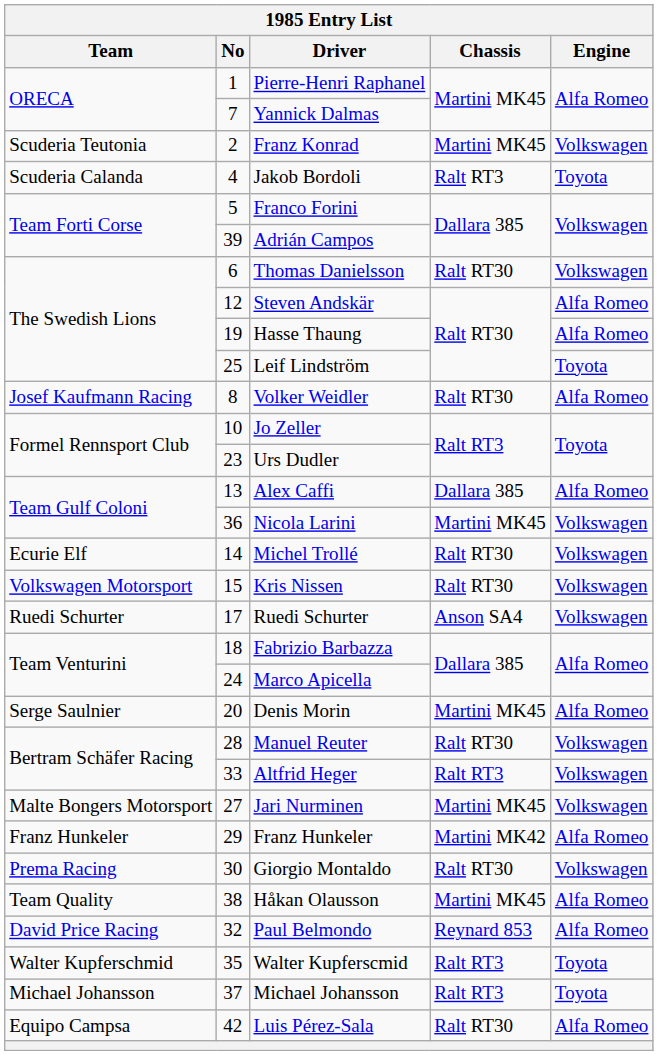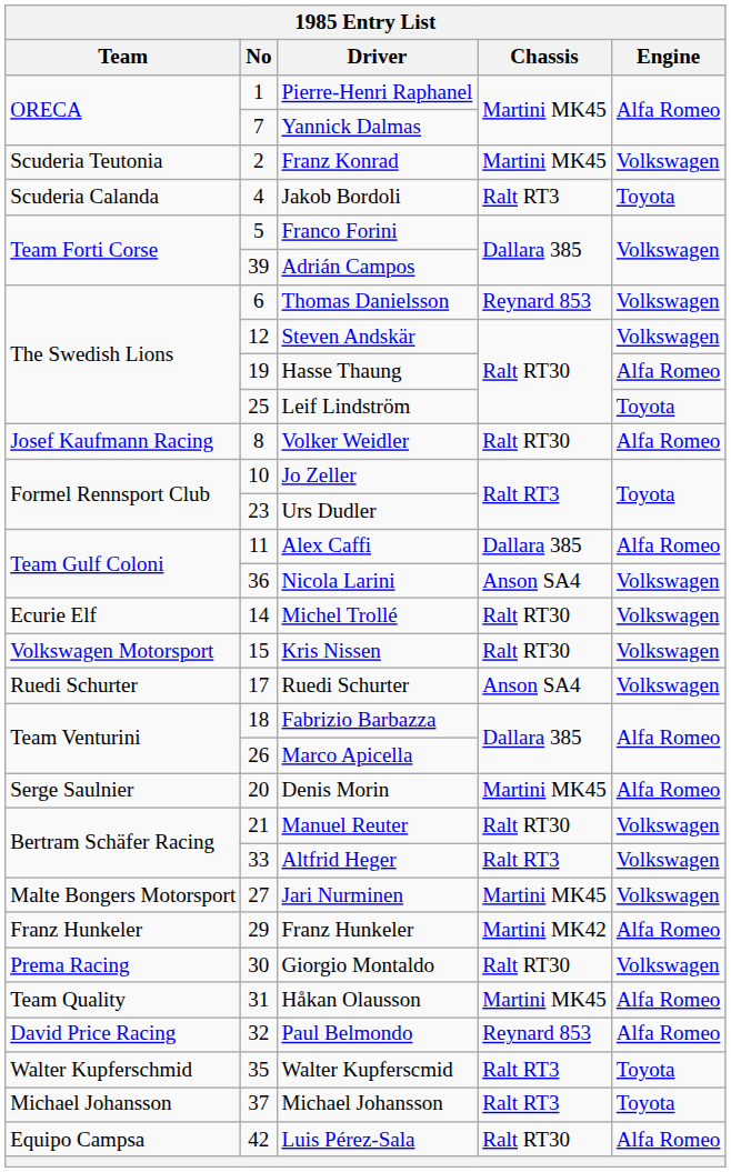Thomas Danielsson | Chassis: Ralt RT30 -> Reynard 853
Steven Andskär | Engine: Alfa Romeo -> Volkswagen
Alex Caffi | No: 13 -> 11
Nicola Larini | Chassis: Martini MK45 -> Anson SA4
Marco Apicella | No: 24 -> 26
Manuel Reuter | No: 28 -> 21
Håkan Olausson | No: 38 -> 31
